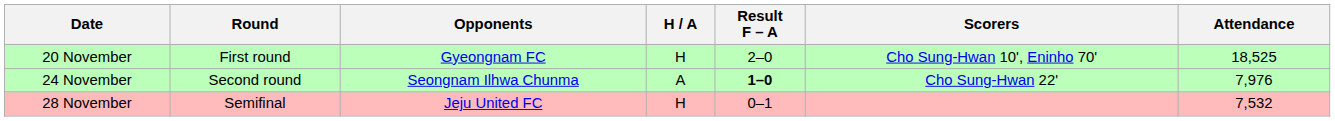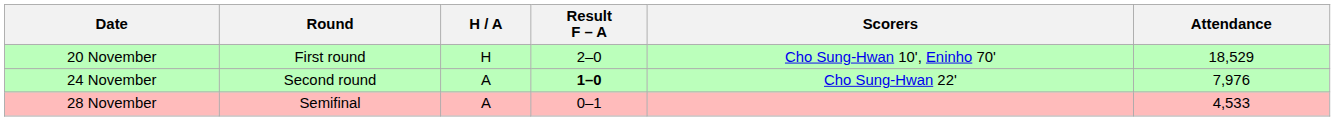- column: Opponents | Gyeongnam FC | Seongnam Ilhwa Chunma | Jeju United FC
20 November | Attendance: 18,525 -> 18,529
28 November | H / A: H -> A
28 November | Attendance: 7,532 -> 4,533
